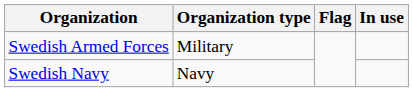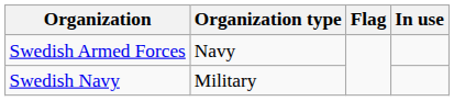Swedish Armed Forces | Organization type: Military -> Navy
Swedish Navy | Organization type: Navy -> Military
